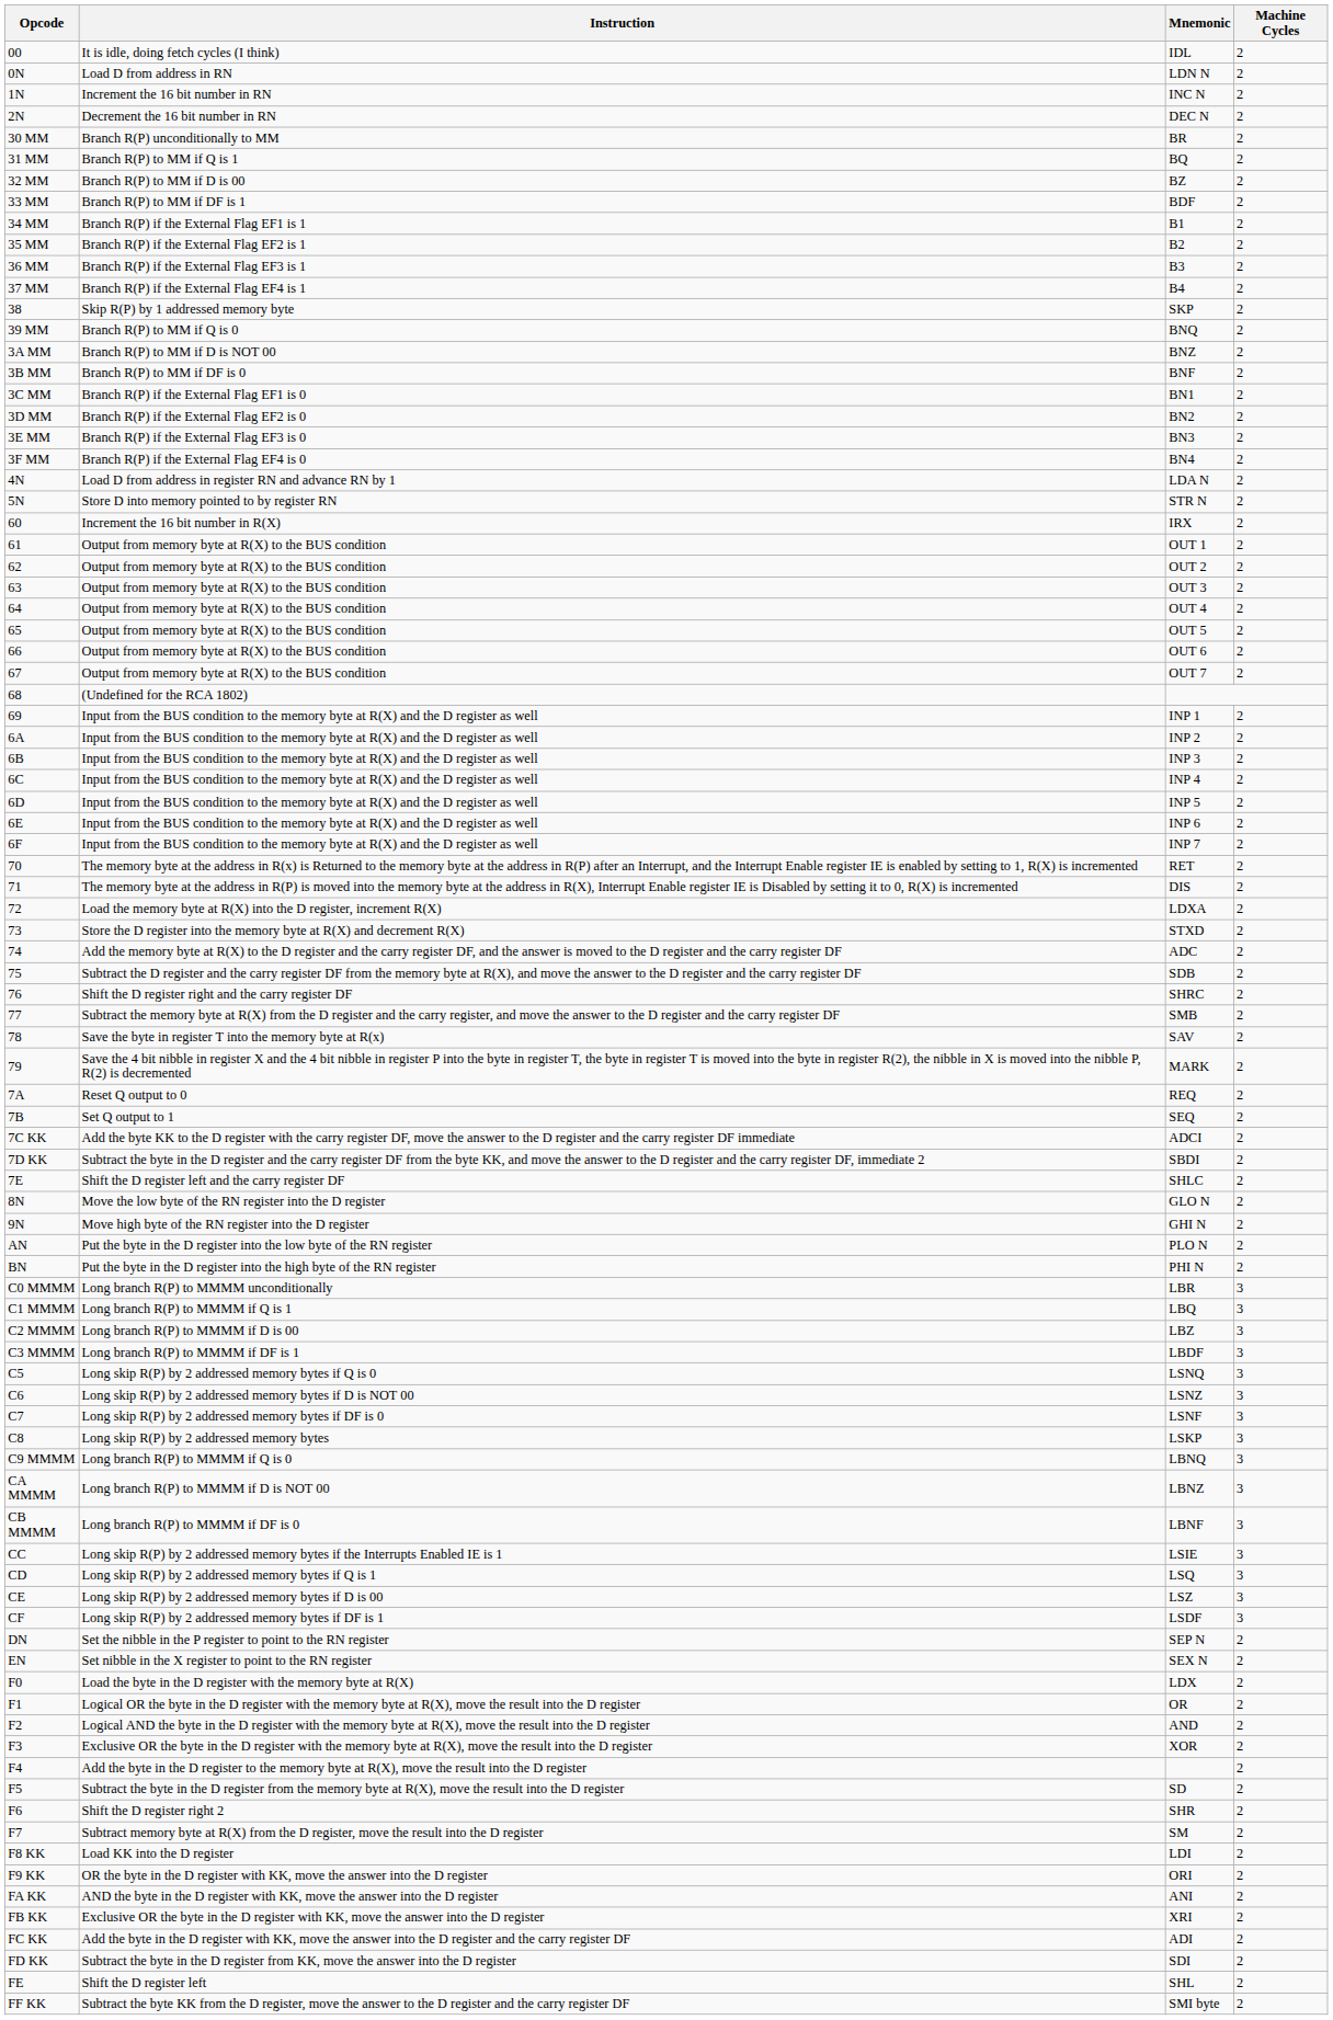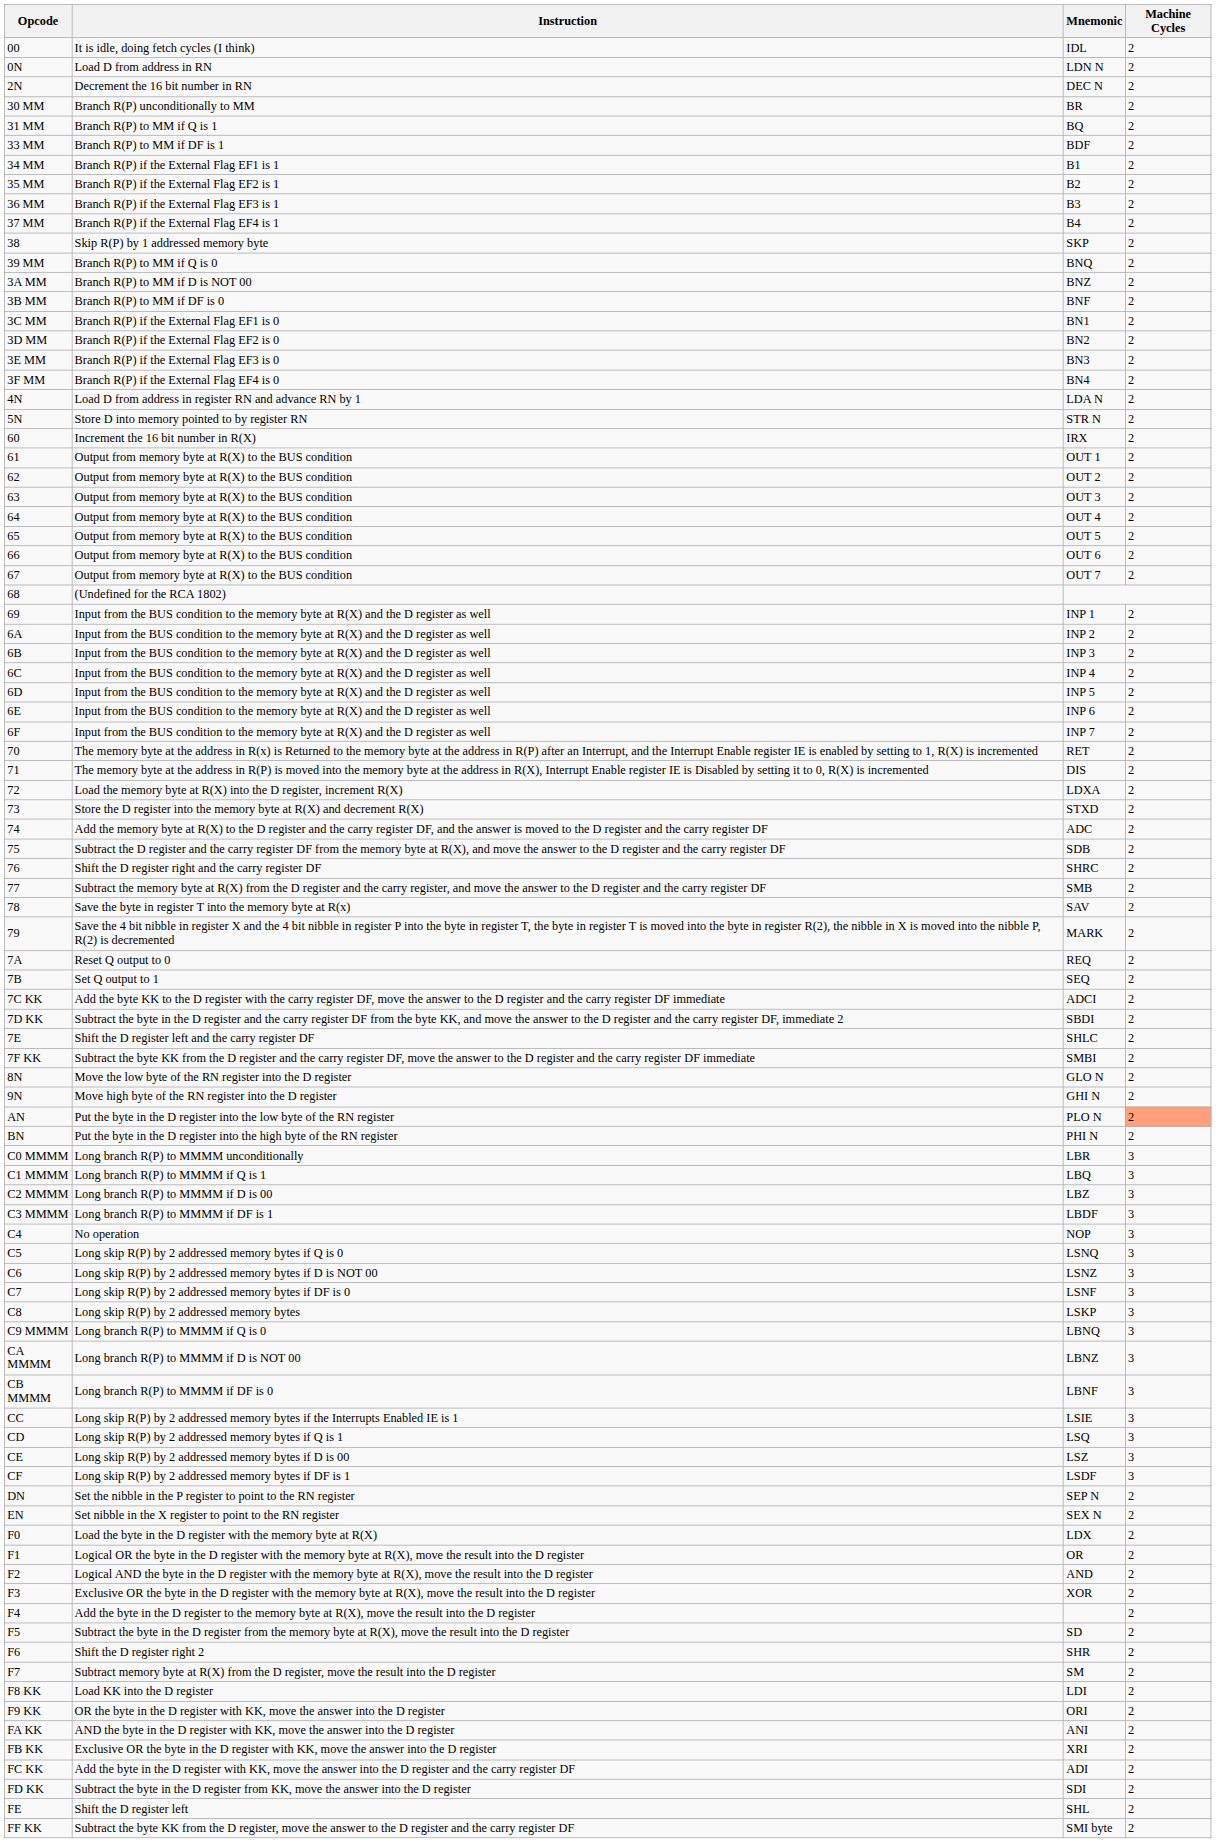- row: 1N | Increment the 16 bit number in RN | INC N | 2
- row: 32 MM | Branch R(P) to MM if D is 00 | BZ | 2
+ row: 7F KK | Subtract the byte KK from the D register and the carry register DF, move the answer to the D register and the carry register DF immediate | SMBI | 2
PLO N | Machine Cycles: no background -> lightsalmon background
+ row: C4 | No operation | NOP | 3
